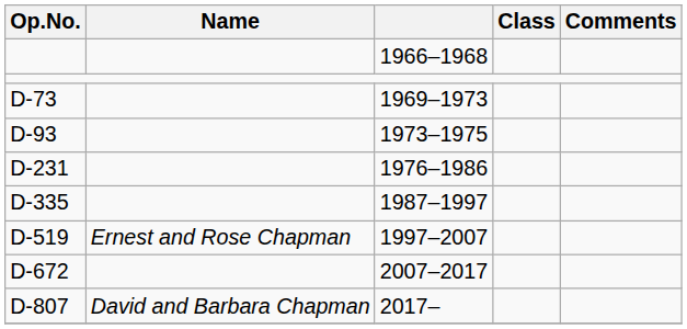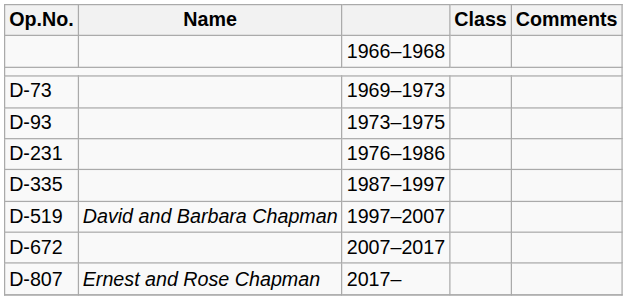1997–2007 | Name: Ernest and Rose Chapman -> David and Barbara Chapman
2017– | Name: David and Barbara Chapman -> Ernest and Rose Chapman
